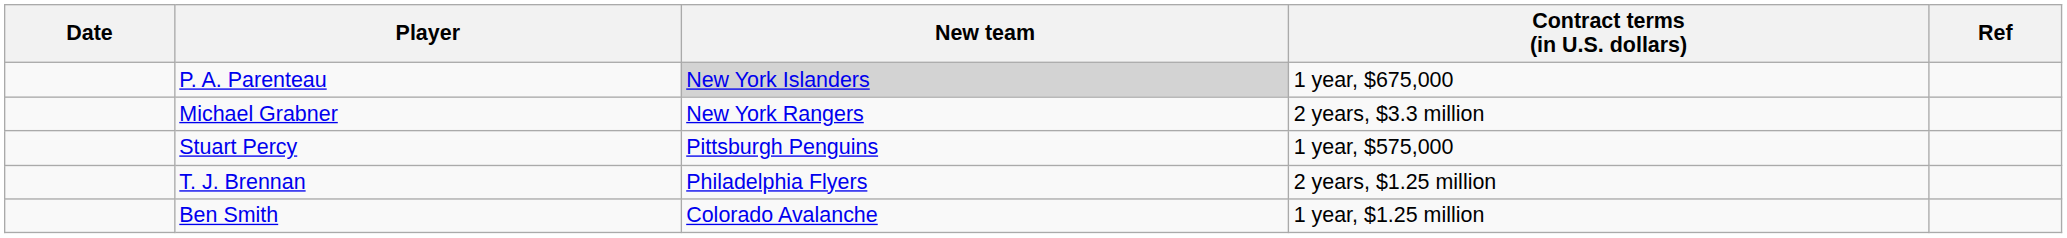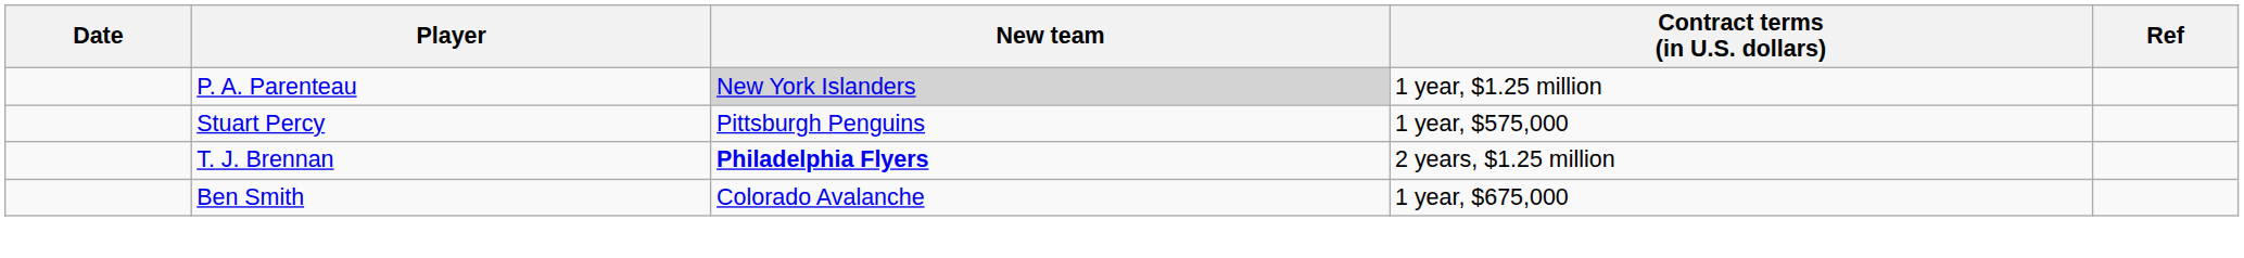P. A. Parenteau | Contract terms (in U.S. dollars): 1 year, $675,000 -> 1 year, $1.25 million
- row: Michael Grabner | New York Rangers | 2 years, $3.3 million
T. J. Brennan | New team: normal -> bold
Ben Smith | Contract terms (in U.S. dollars): 1 year, $1.25 million -> 1 year, $675,000
